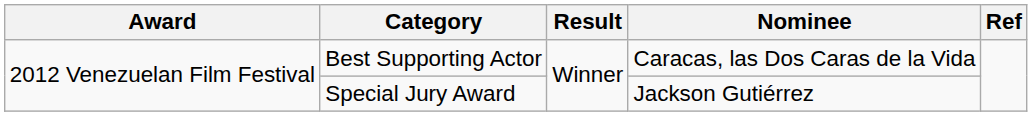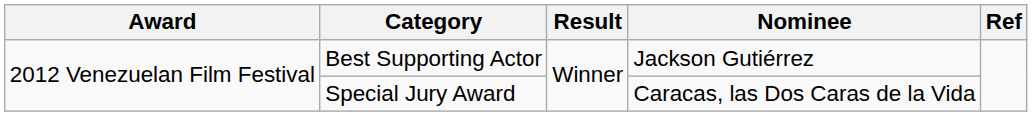Best Supporting Actor | Nominee: Caracas, las Dos Caras de la Vida -> Jackson Gutiérrez
Special Jury Award | Nominee: Jackson Gutiérrez -> Caracas, las Dos Caras de la Vida
